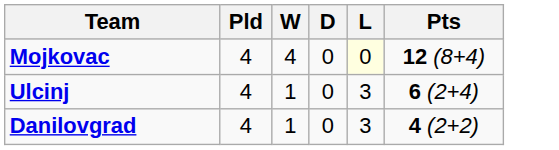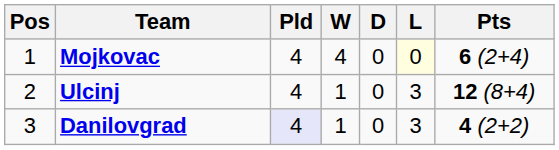+ column: Pos | 1 | 2 | 3
Mojkovac | Pts: 12 (8+4) -> 6 (2+4)
Ulcinj | Pts: 6 (2+4) -> 12 (8+4)
Danilovgrad | Pld: no background -> lavender background
